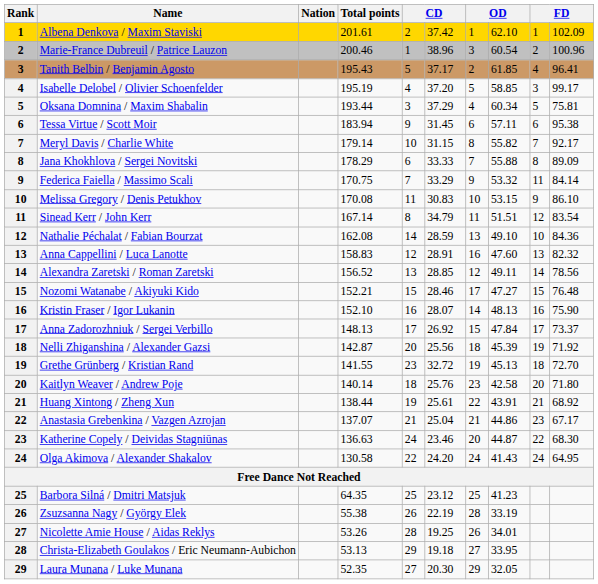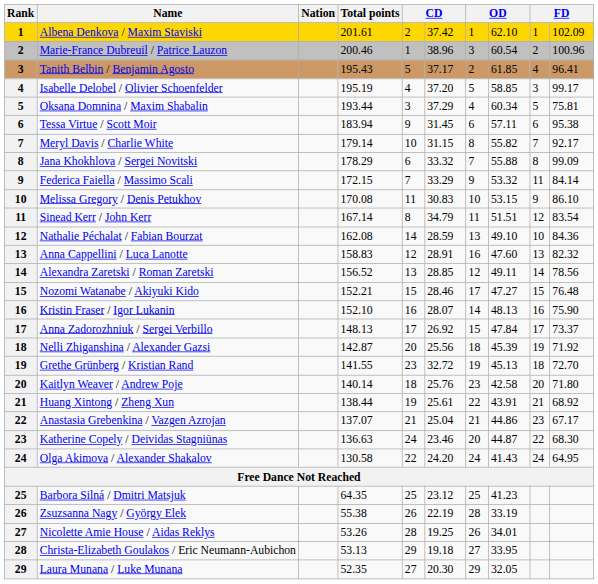Jana Khokhlova / Sergei Novitski | column 6: 33.33 -> 33.32
Jana Khokhlova / Sergei Novitski | column 10: 89.09 -> 99.09
Federica Faiella / Massimo Scali | Total points: 170.75 -> 172.15
